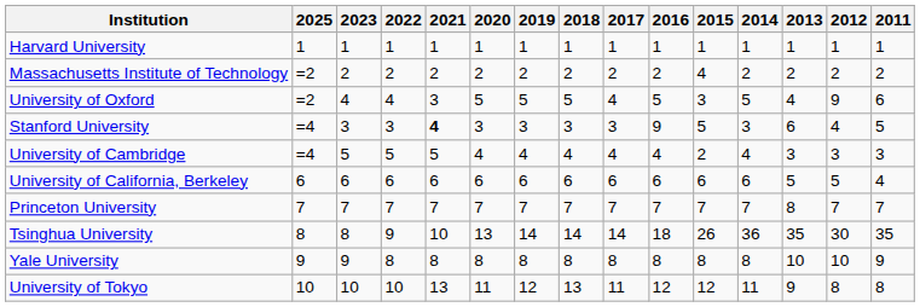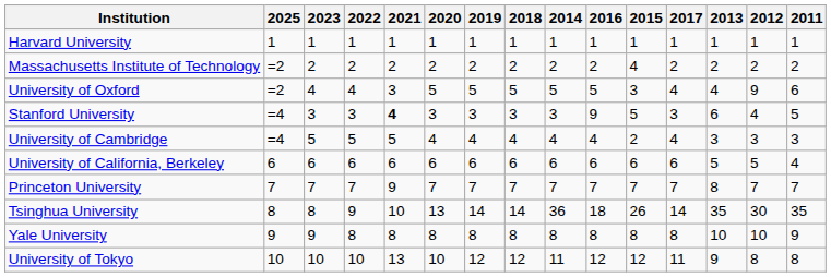columns swapped: 2017 <-> 2014
Princeton University | 2021: 7 -> 9
University of Tokyo | 2020: 11 -> 10
University of Tokyo | 2018: 13 -> 12
